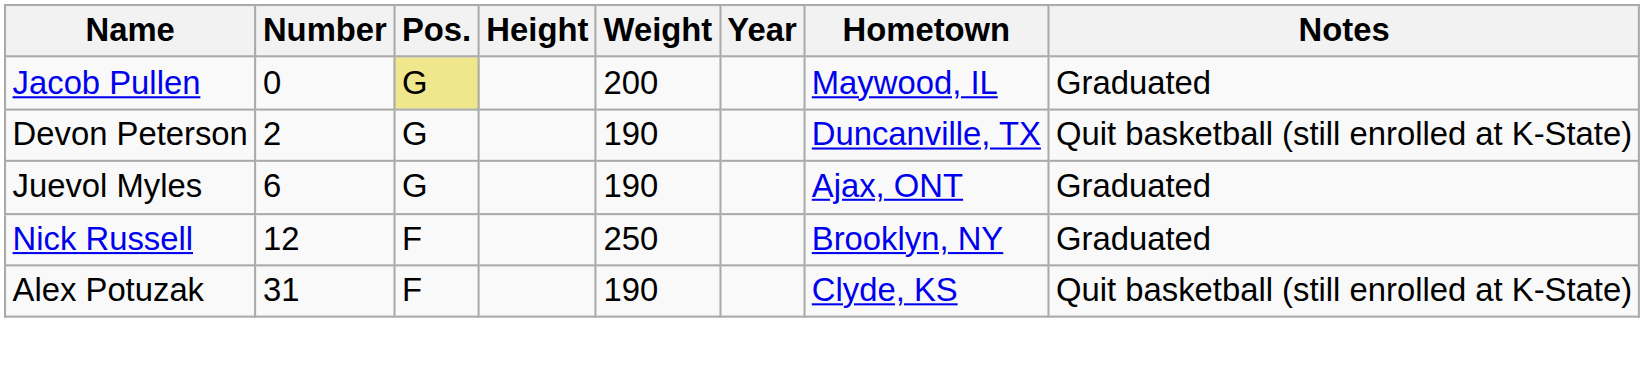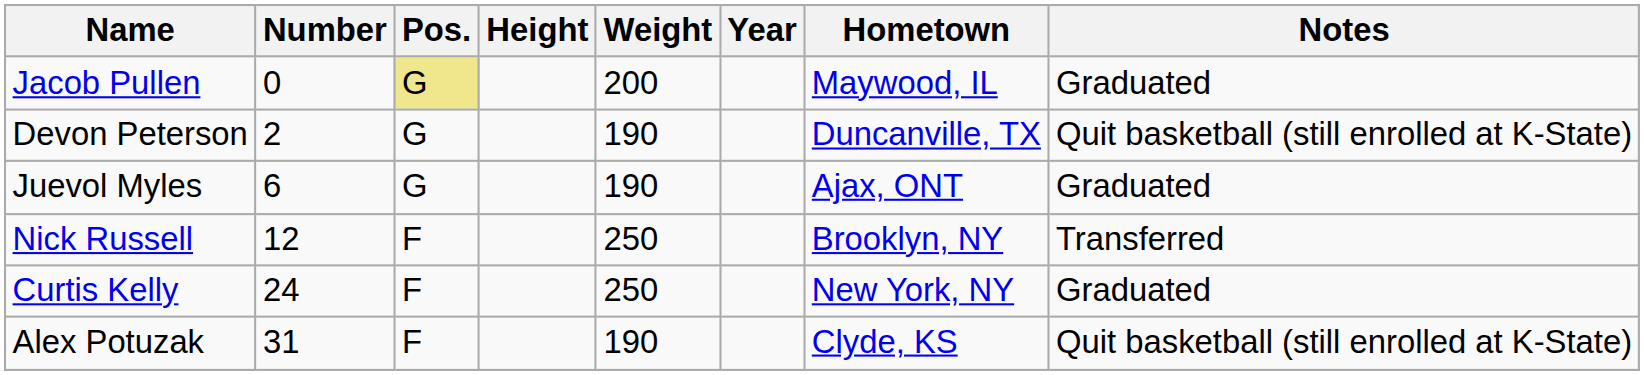Nick Russell | Notes: Graduated -> Transferred
+ row: Curtis Kelly | 24 | F | 250 | New York, NY | Graduated
